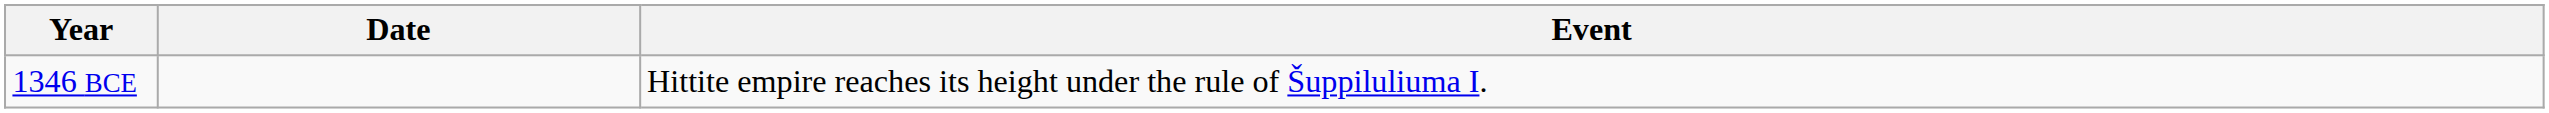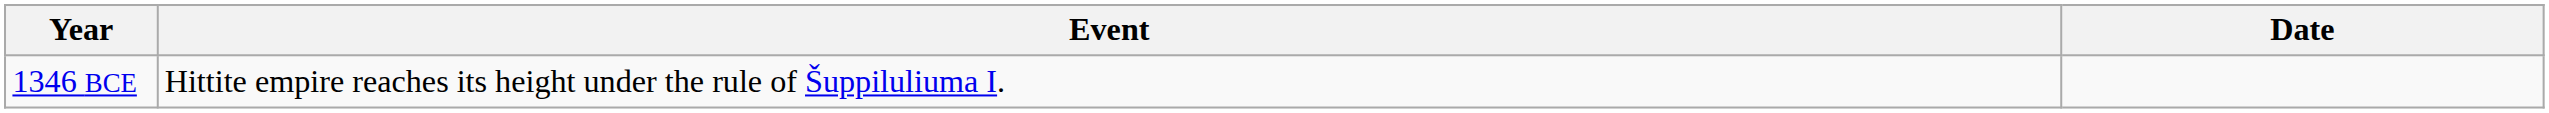columns swapped: Date <-> Event
